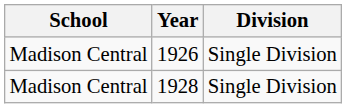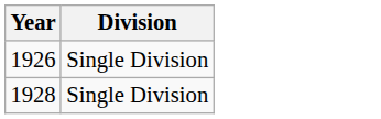- column: School | Madison Central | Madison Central
